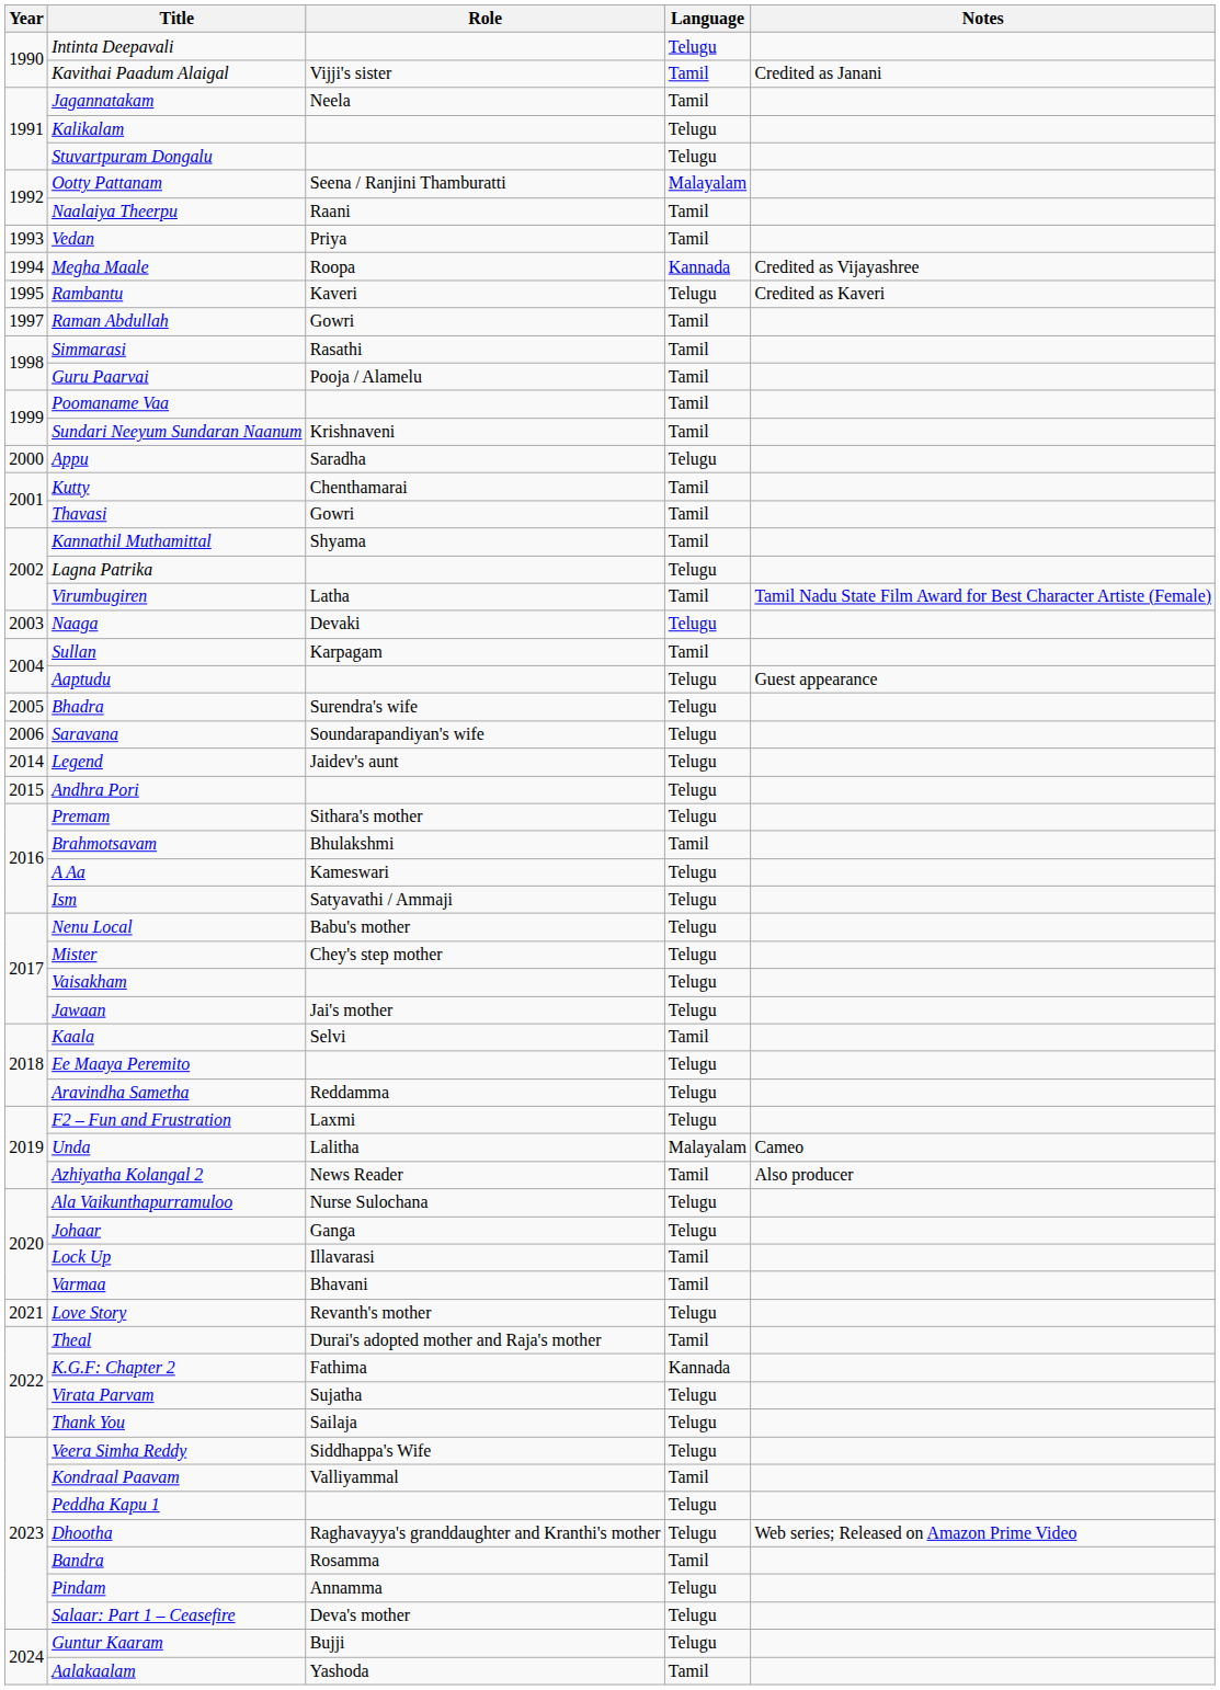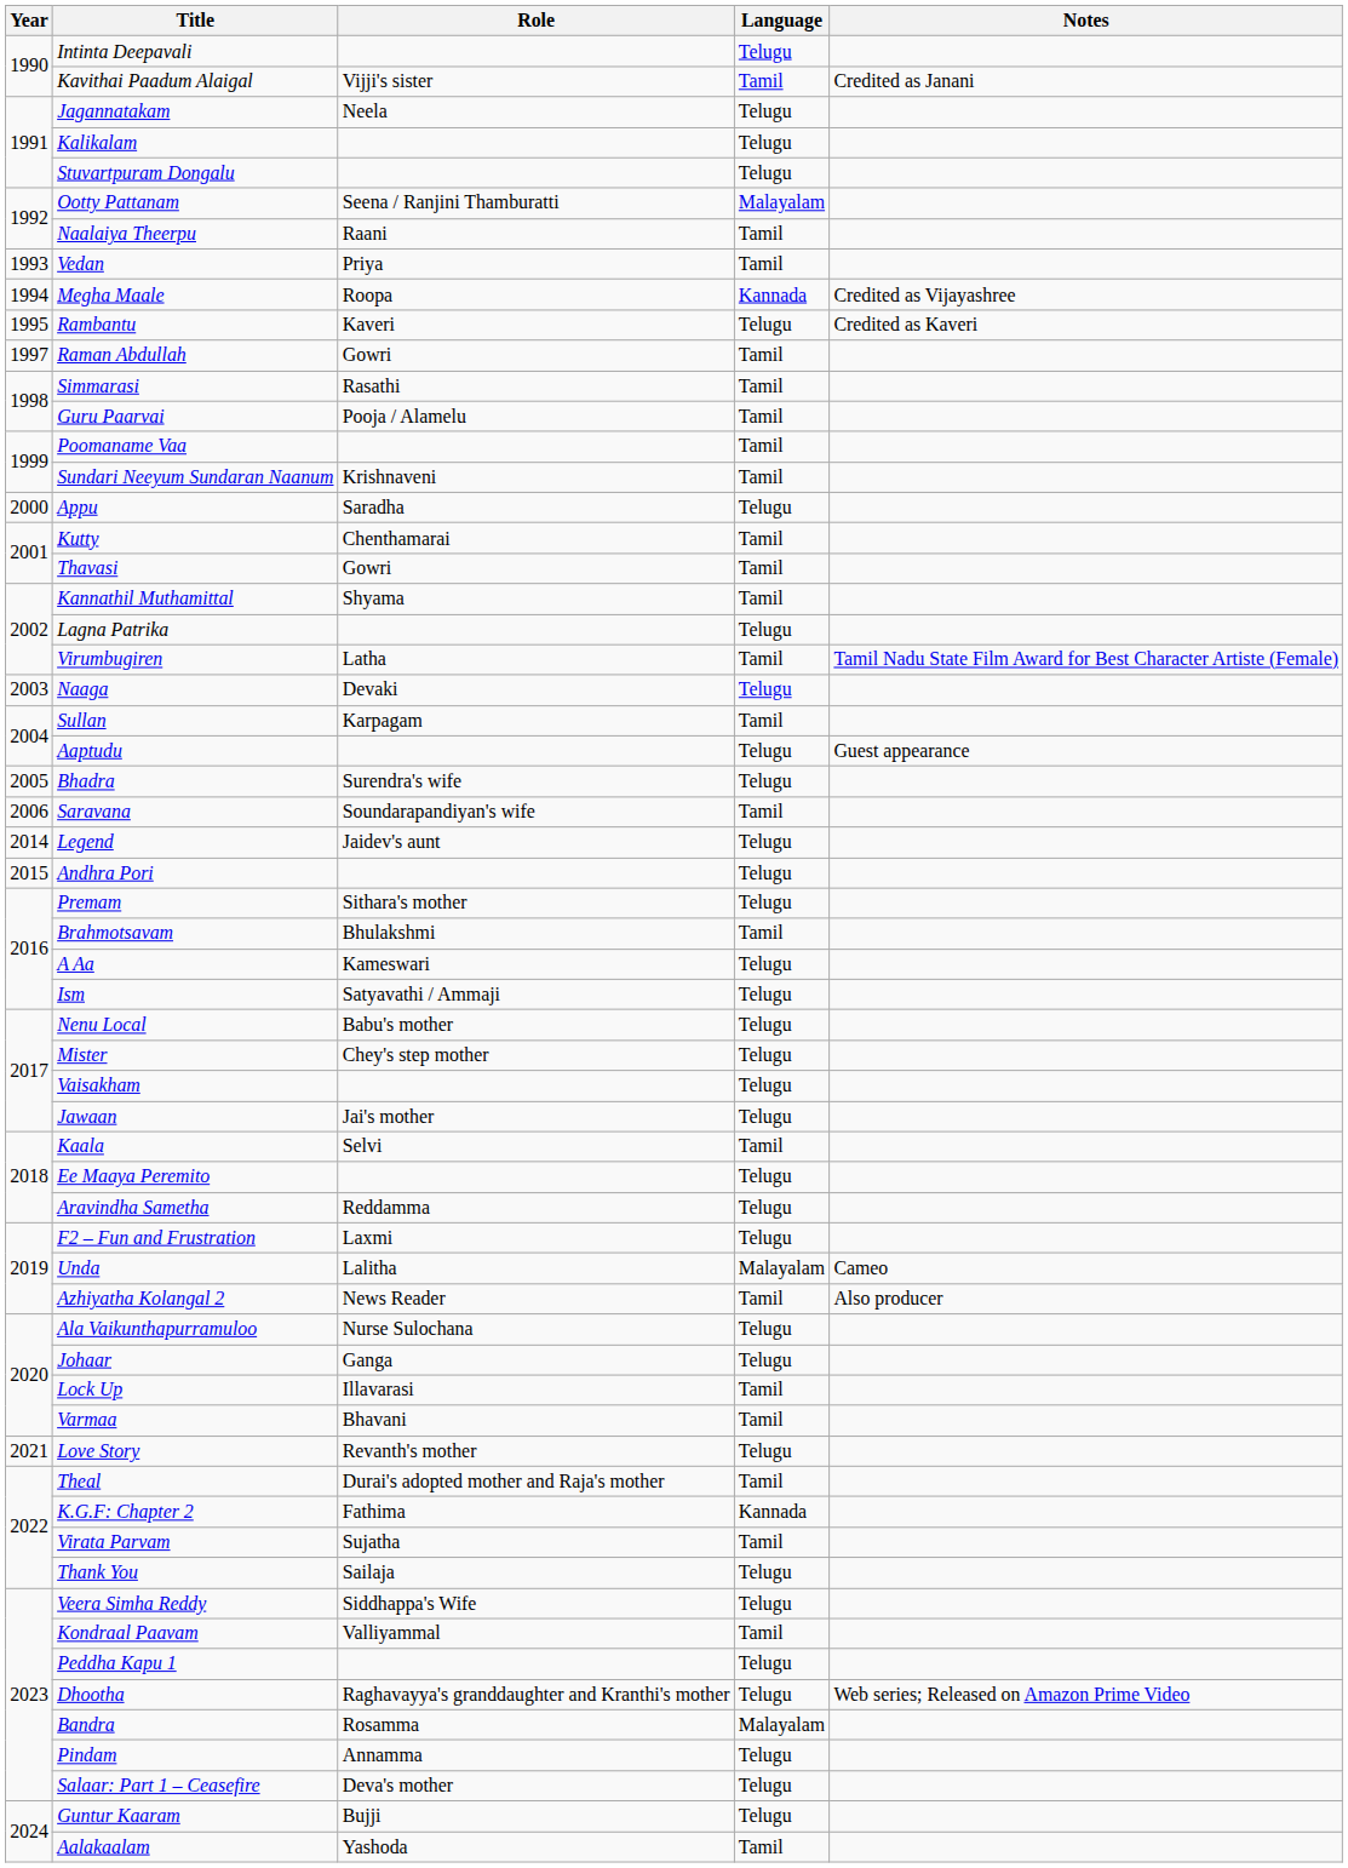Jagannatakam | Language: Tamil -> Telugu
Saravana | Language: Telugu -> Tamil
Virata Parvam | Language: Telugu -> Tamil
Bandra | Language: Tamil -> Malayalam
